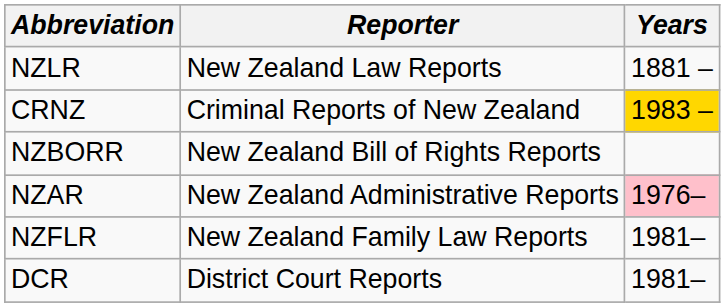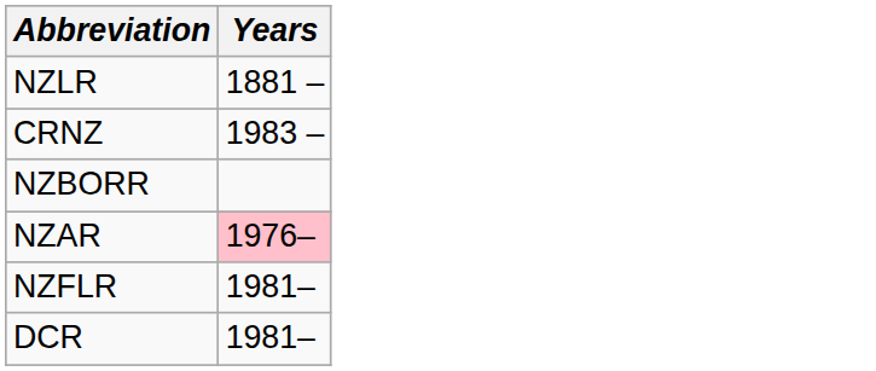- column: Reporter | New Zealand Law Reports | Criminal Reports of New Zealand | New Zealand Bill of Rights Reports | New Zealand Administrative Reports | New Zealand Family Law Reports | District Court Reports
CRNZ | Years: gold background -> no background
